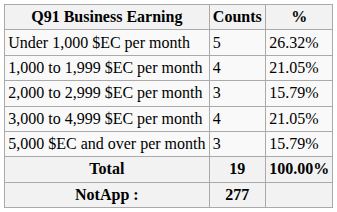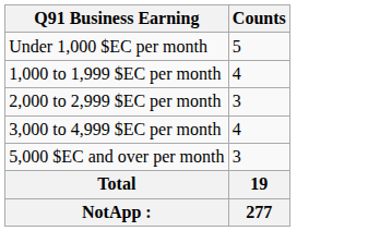- column: % | 26.32% | 21.05% | 15.79% | 21.05% | 15.79% | 100.00%
